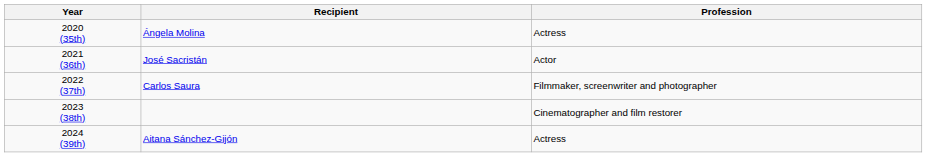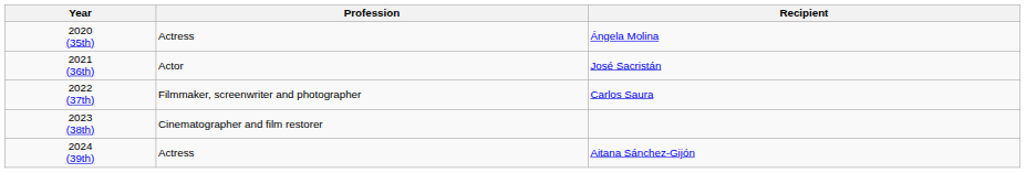columns swapped: Recipient <-> Profession
